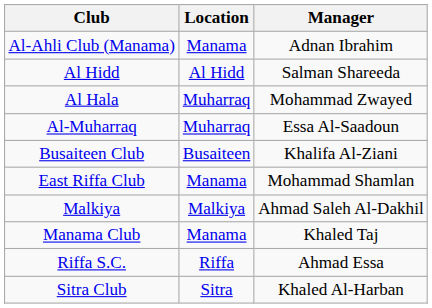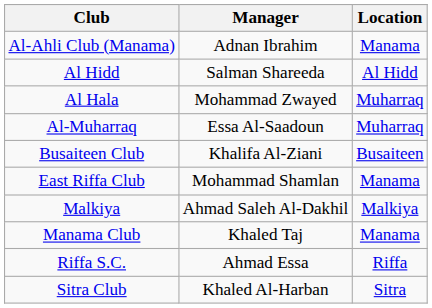columns swapped: Location <-> Manager
